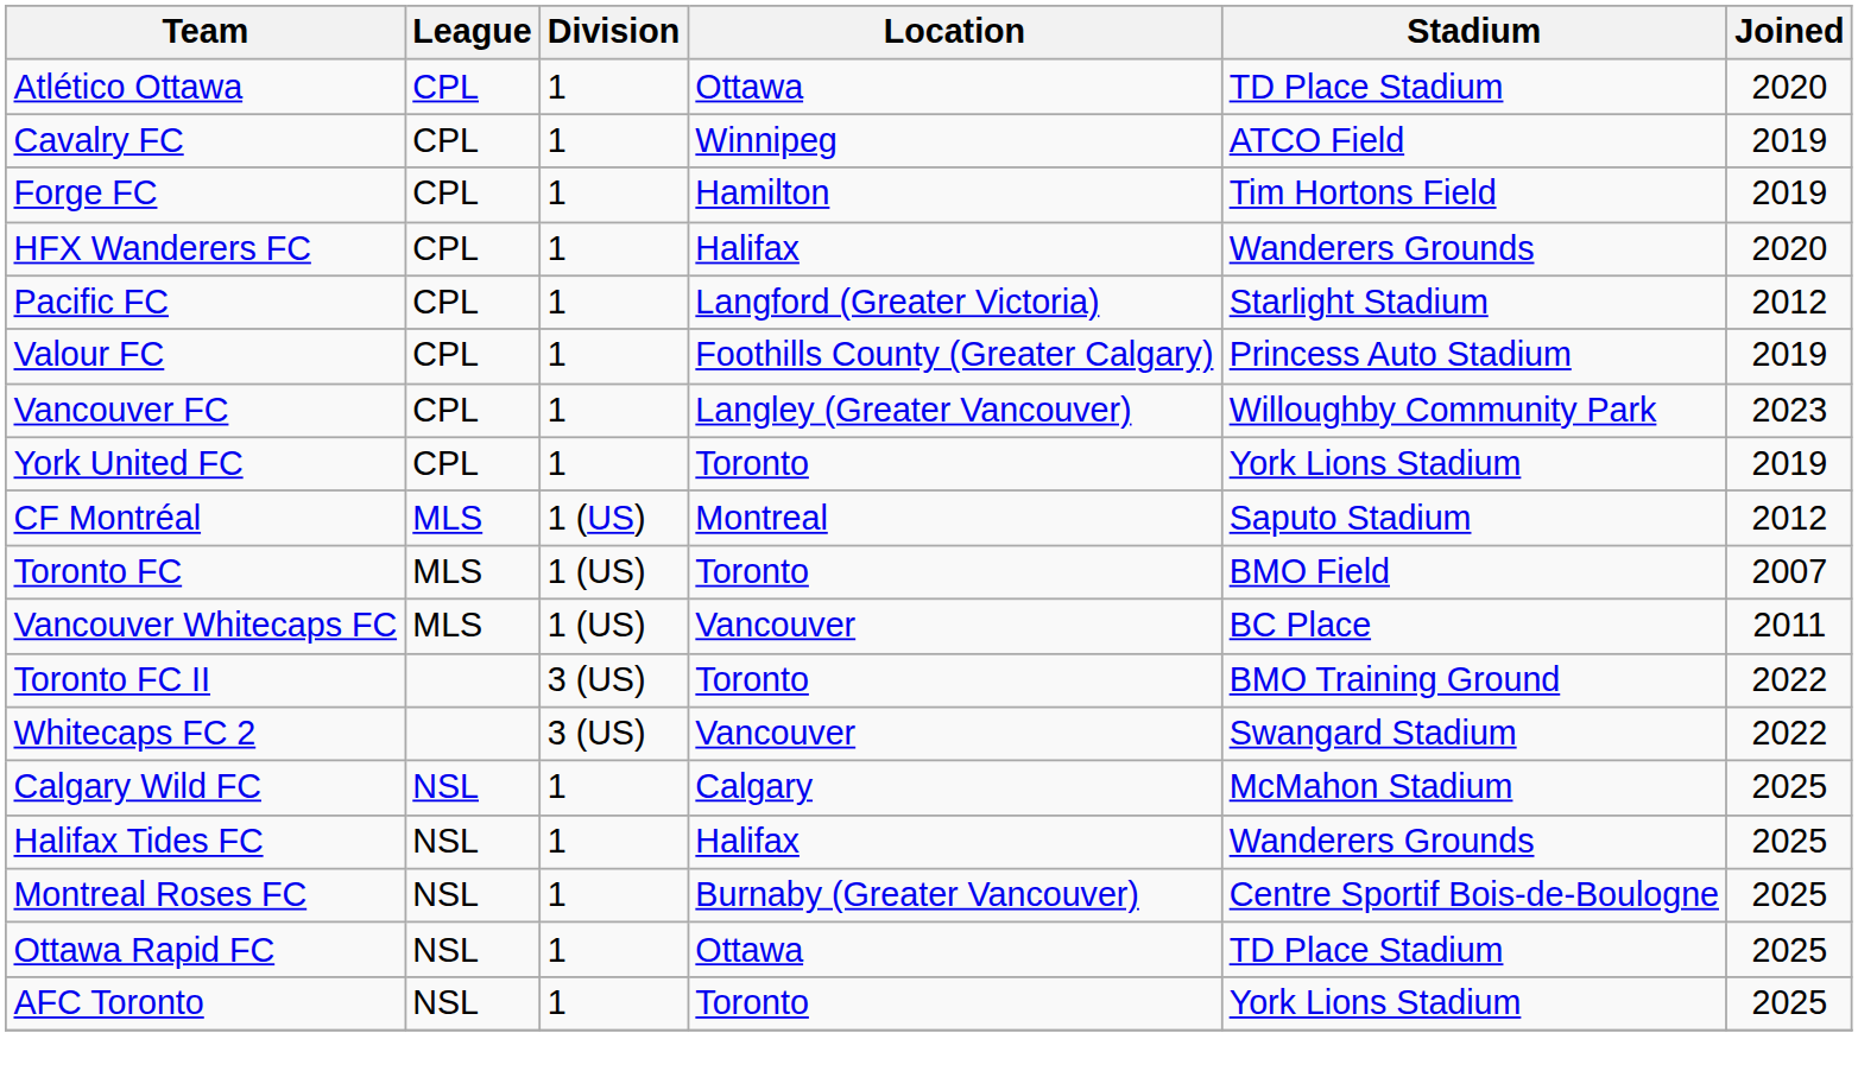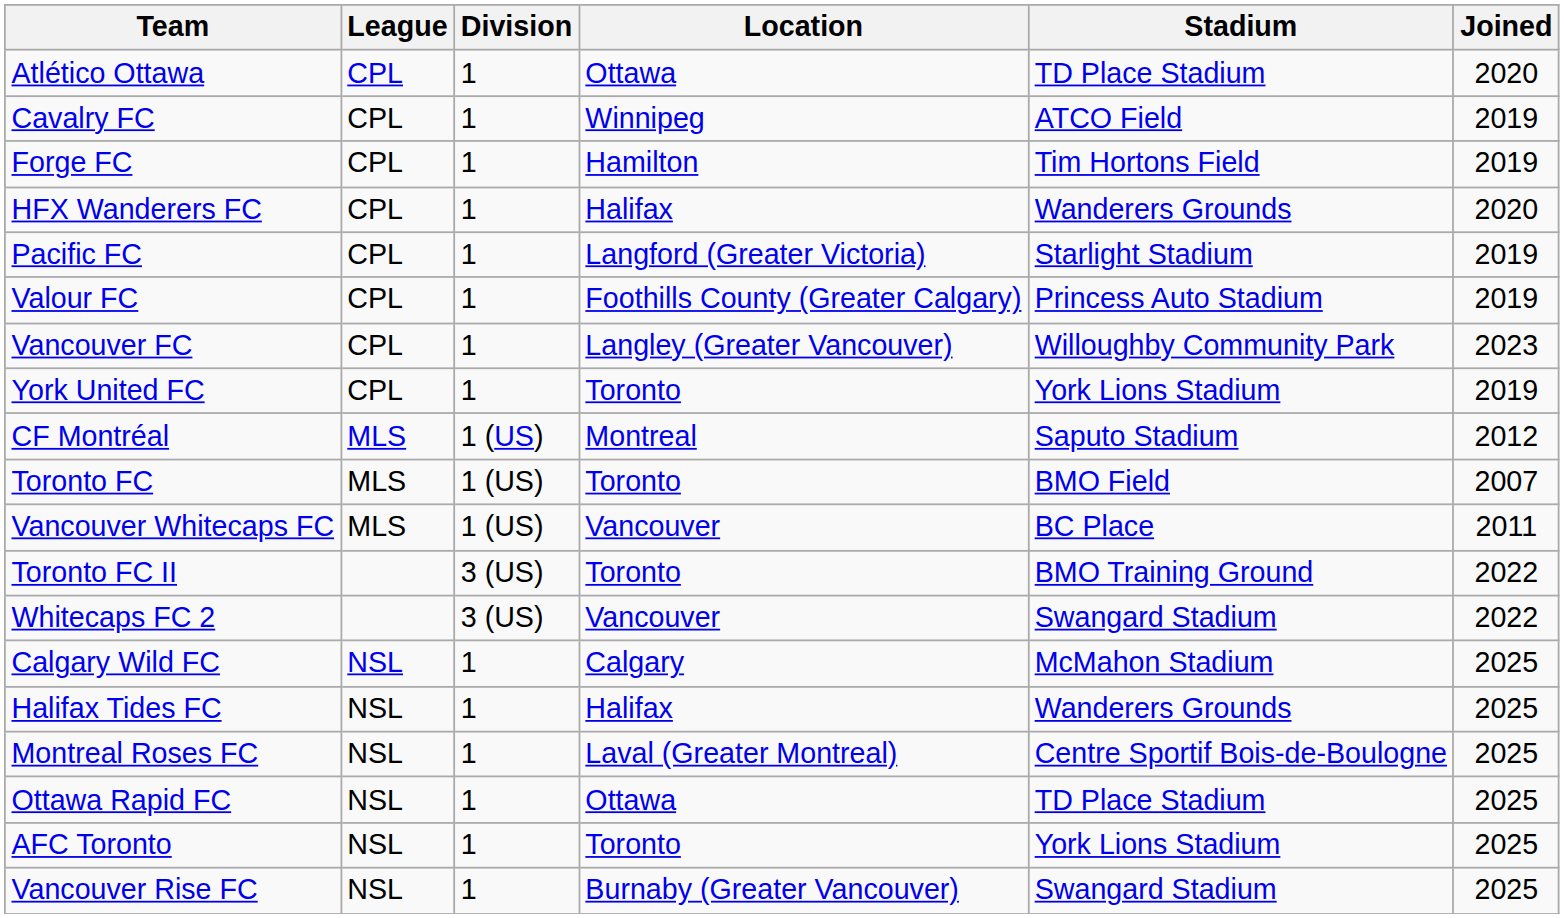Pacific FC | Joined: 2012 -> 2019
Montreal Roses FC | Location: Burnaby (Greater Vancouver) -> Laval (Greater Montreal)
+ row: Vancouver Rise FC | NSL | 1 | Burnaby (Greater Vancouver) | Swangard Stadium | 2025
